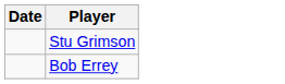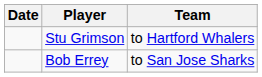+ column: Team | to Hartford Whalers | to San Jose Sharks
